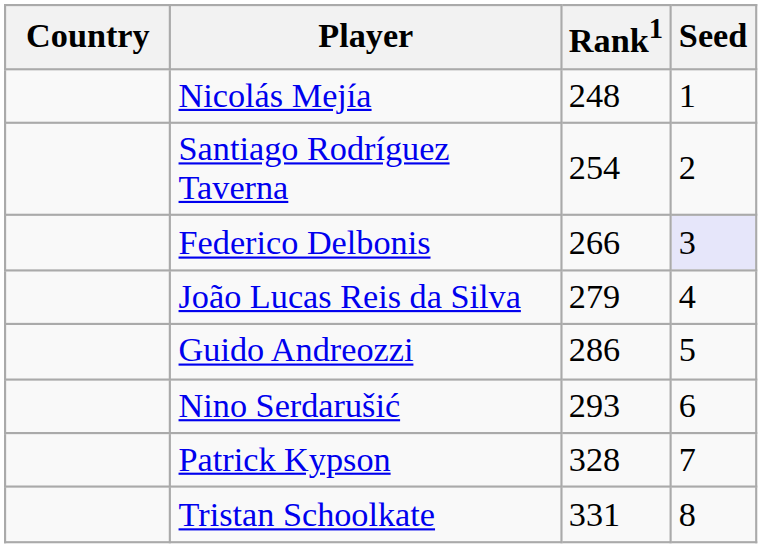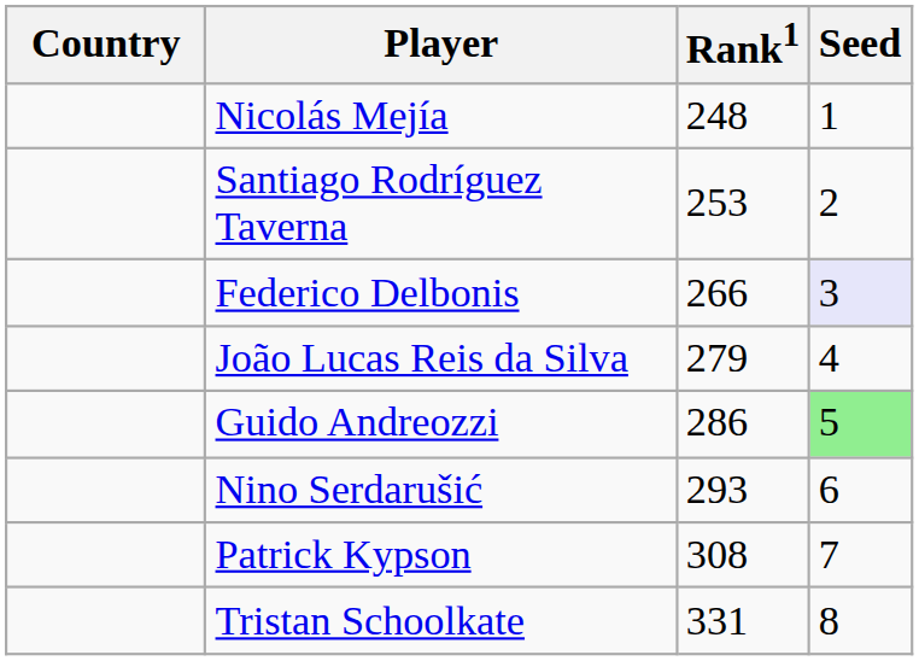Santiago Rodríguez Taverna | Rank1: 254 -> 253
Guido Andreozzi | Seed: no background -> lightgreen background
Patrick Kypson | Rank1: 328 -> 308
